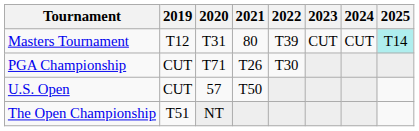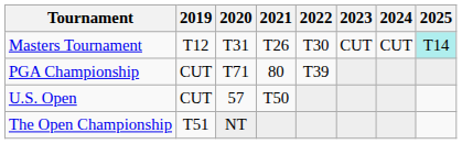Masters Tournament | 2021: 80 -> T26
Masters Tournament | 2022: T39 -> T30
PGA Championship | 2021: T26 -> 80
PGA Championship | 2022: T30 -> T39
